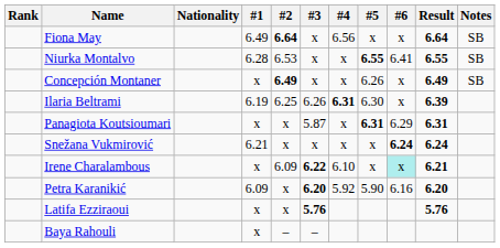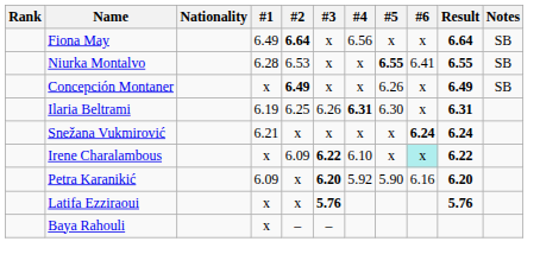Ilaria Beltrami | Result: 6.39 -> 6.31
- row: Panagiota Koutsioumari | x | x | 5.87 | x | 6.31 | 6.29 | 6.31
Irene Charalambous | Result: 6.21 -> 6.22
